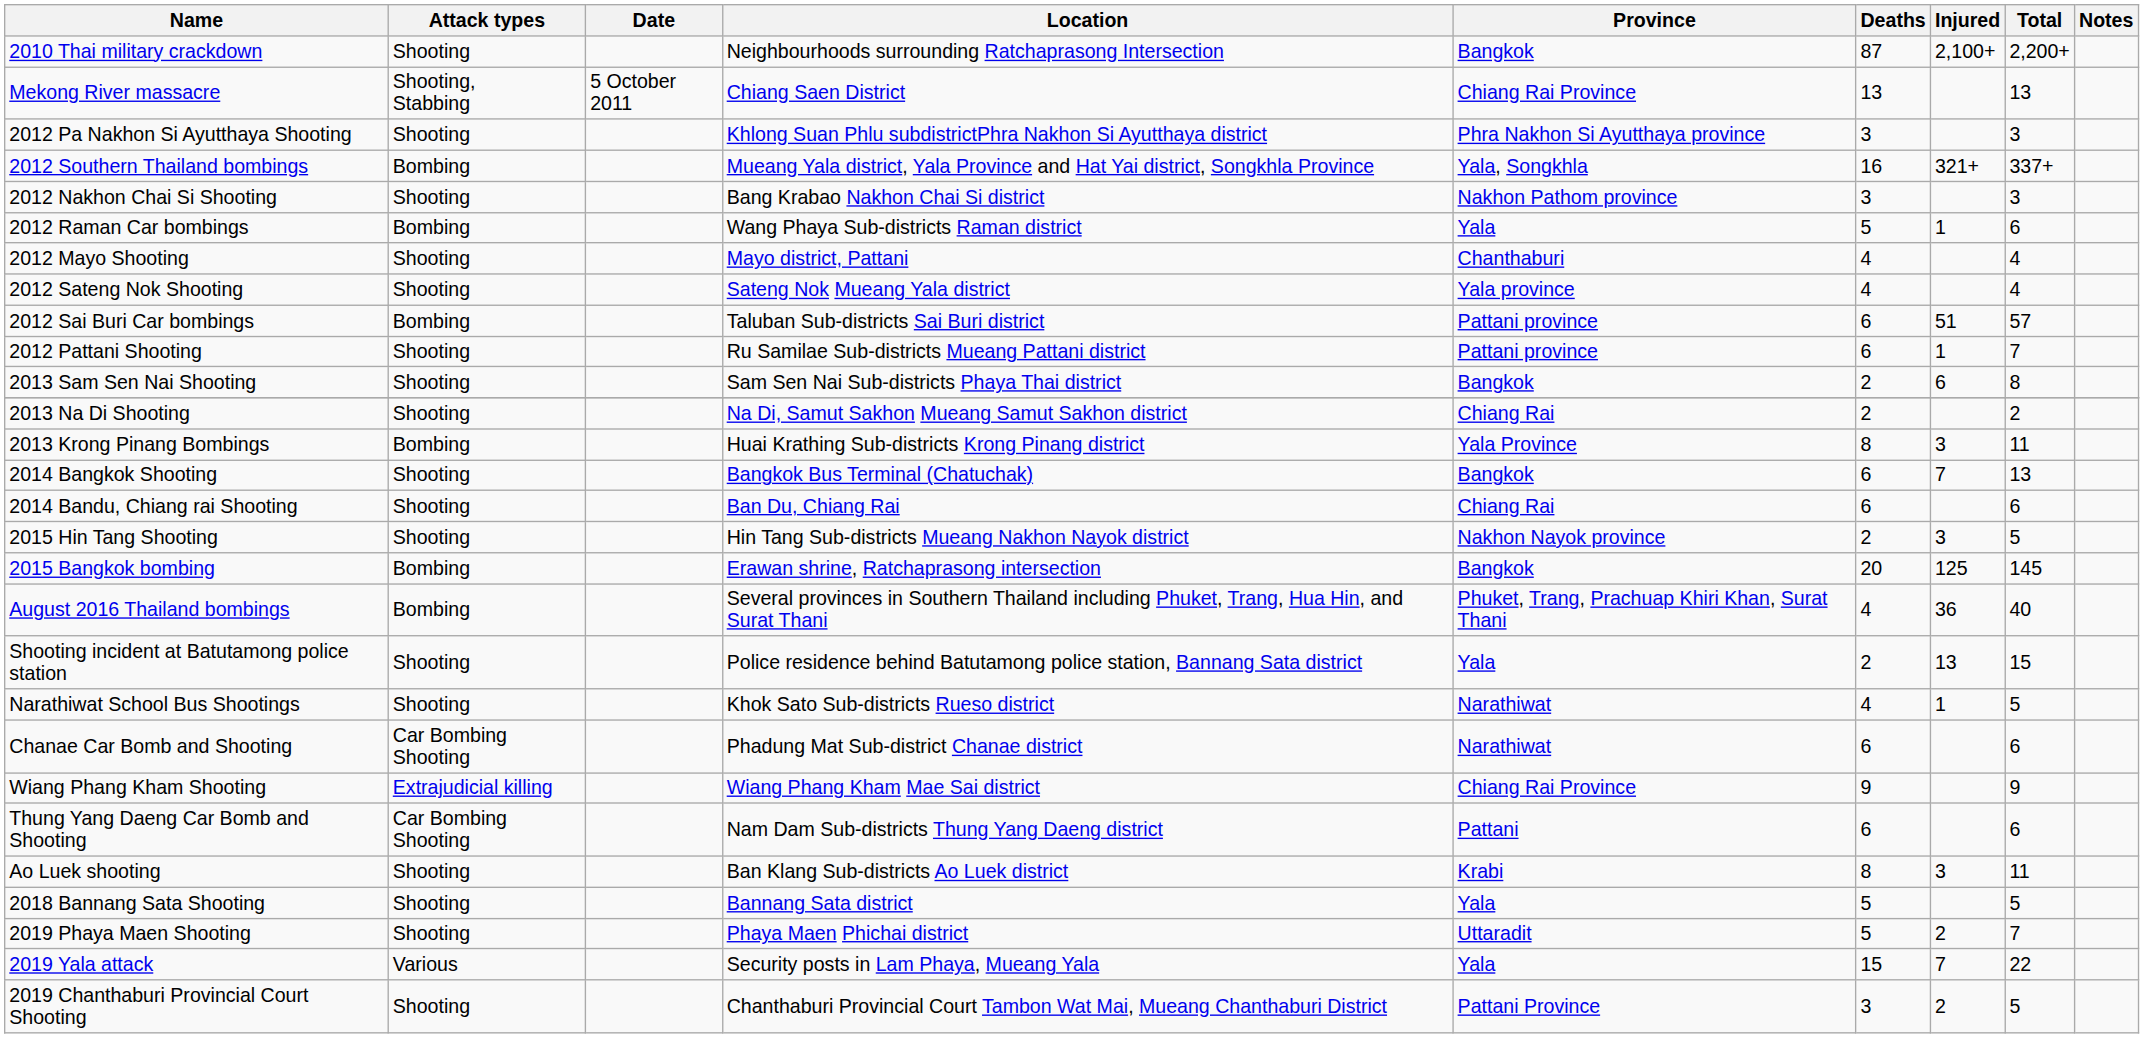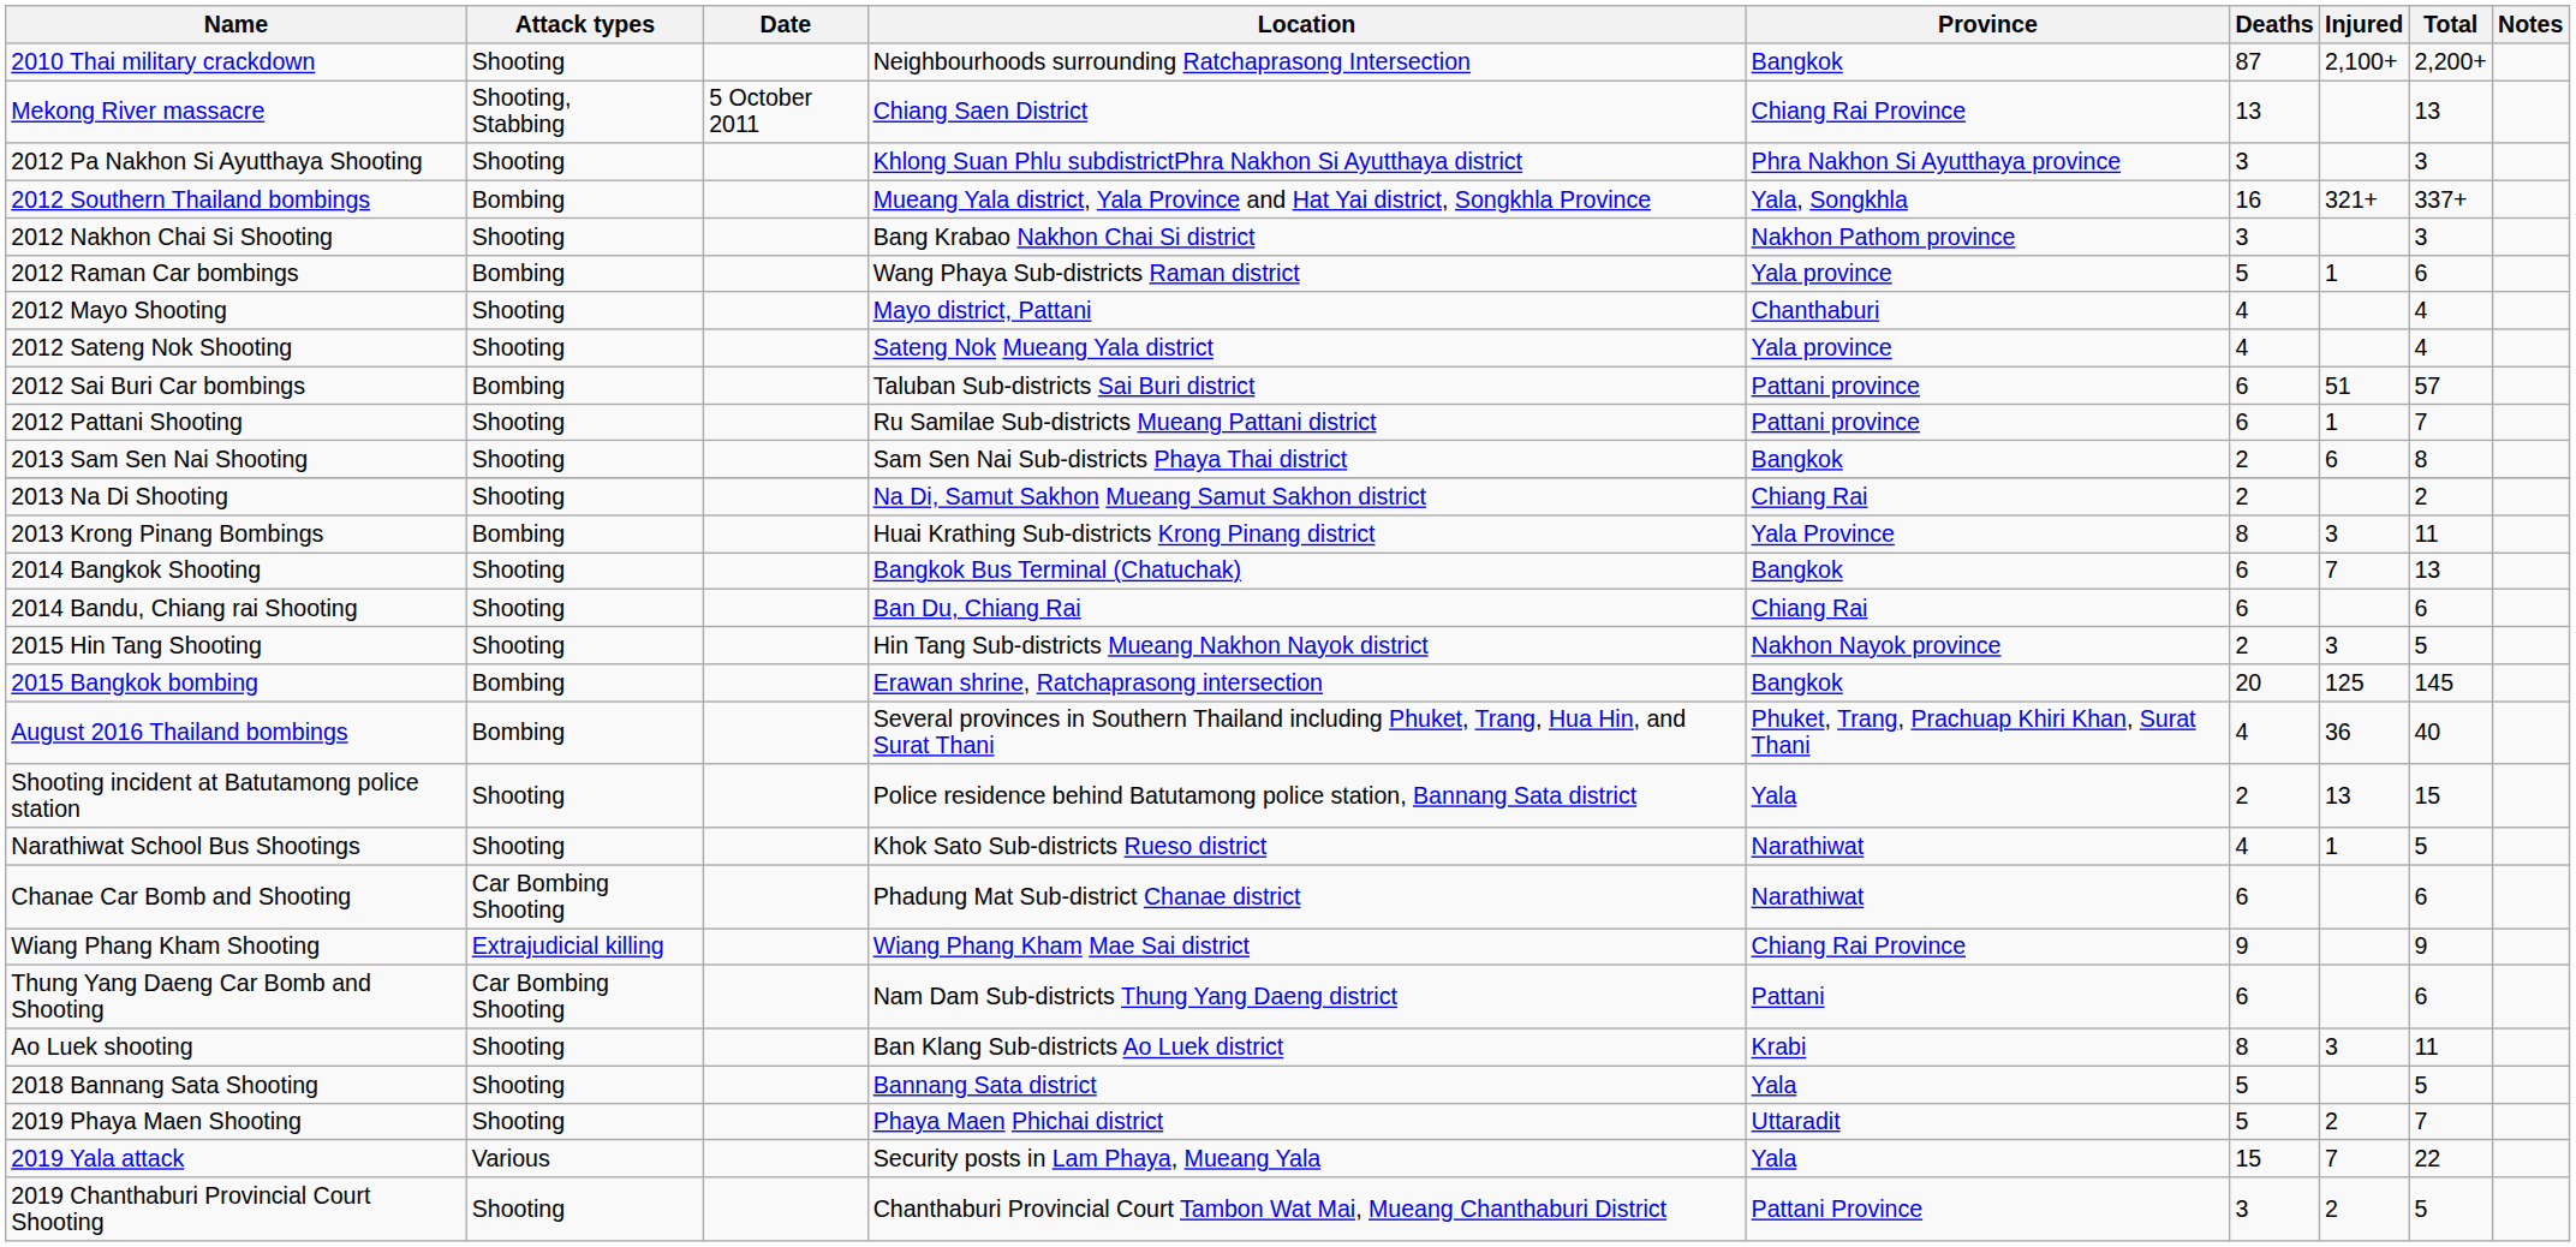2012 Raman Car bombings | Province: Yala -> Yala province
